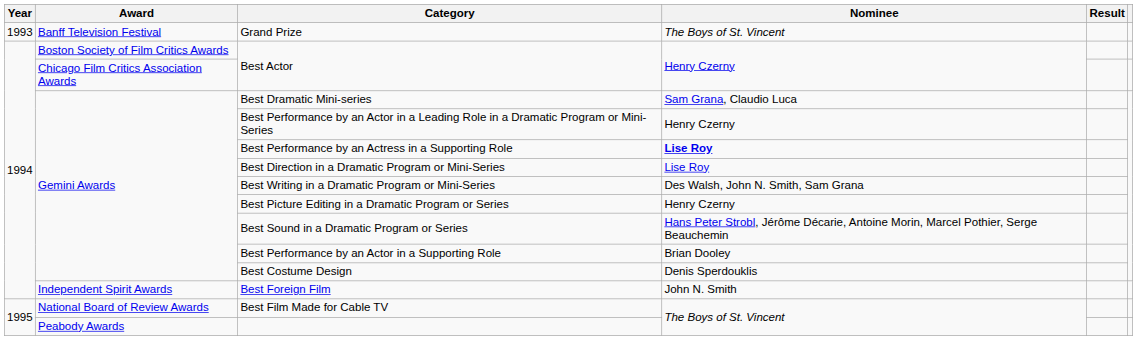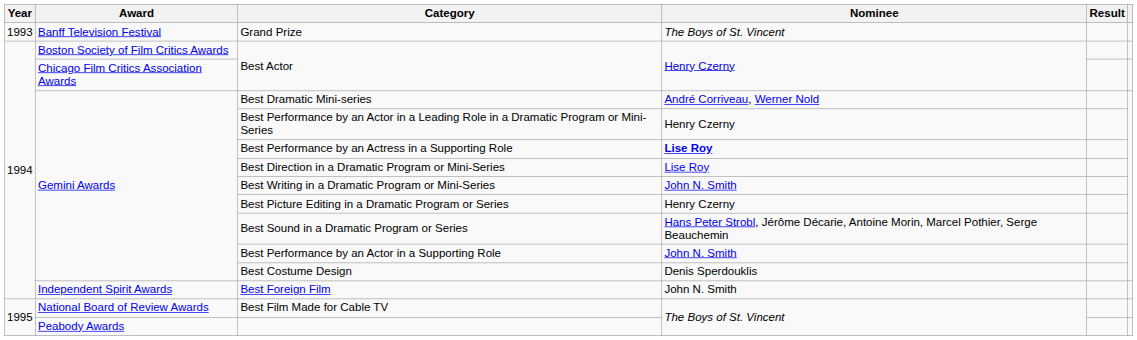Best Dramatic Mini-series | Nominee: Sam Grana, Claudio Luca -> André Corriveau, Werner Nold
Best Writing in a Dramatic Program or Mini-Series | Nominee: Des Walsh, John N. Smith, Sam Grana -> John N. Smith
Best Performance by an Actor in a Supporting Role | Nominee: Brian Dooley -> John N. Smith
